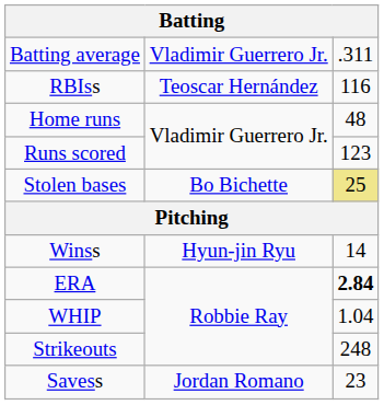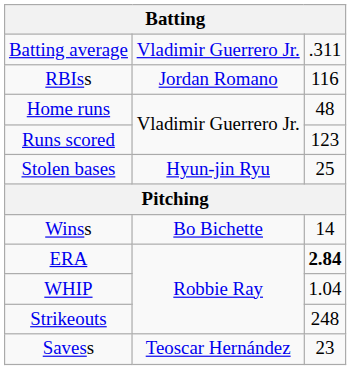RBIss | column 2: Teoscar Hernández -> Jordan Romano
Stolen bases | column 2: Bo Bichette -> Hyun-jin Ryu
Stolen bases | column 3: khaki background -> no background
Winss | column 2: Hyun-jin Ryu -> Bo Bichette
Savess | column 2: Jordan Romano -> Teoscar Hernández
